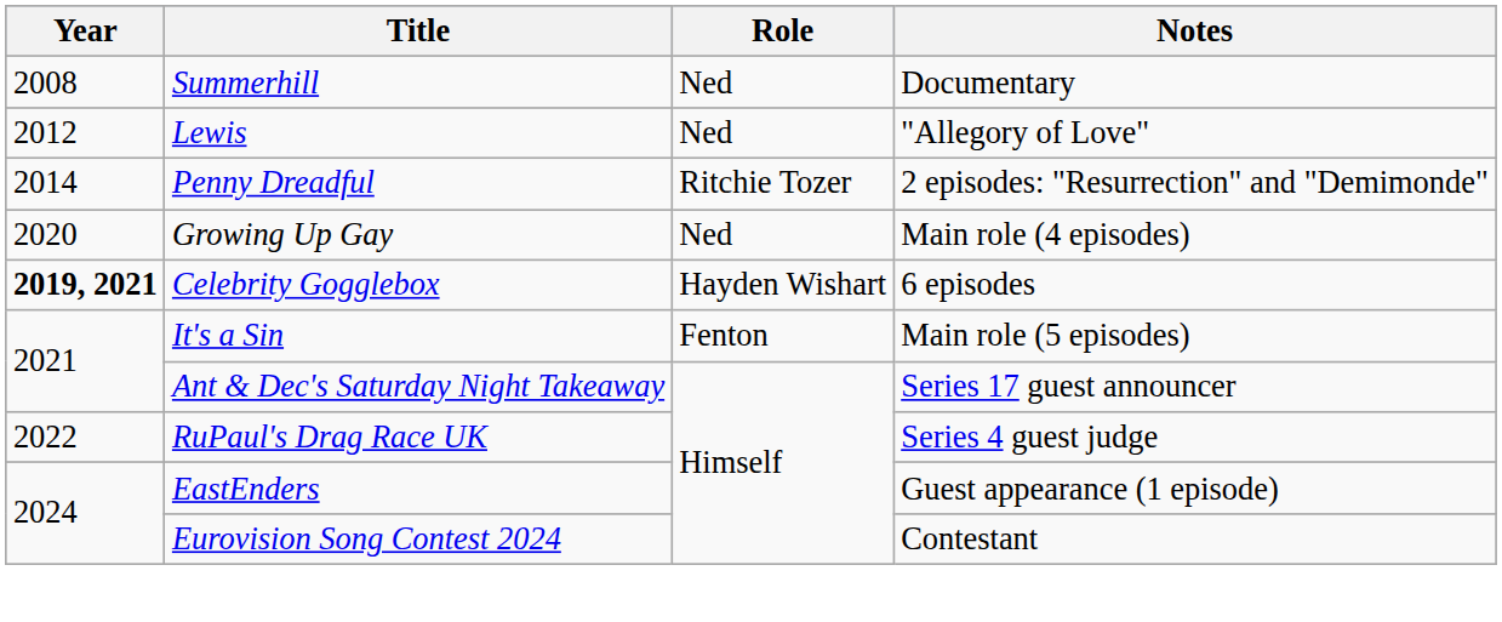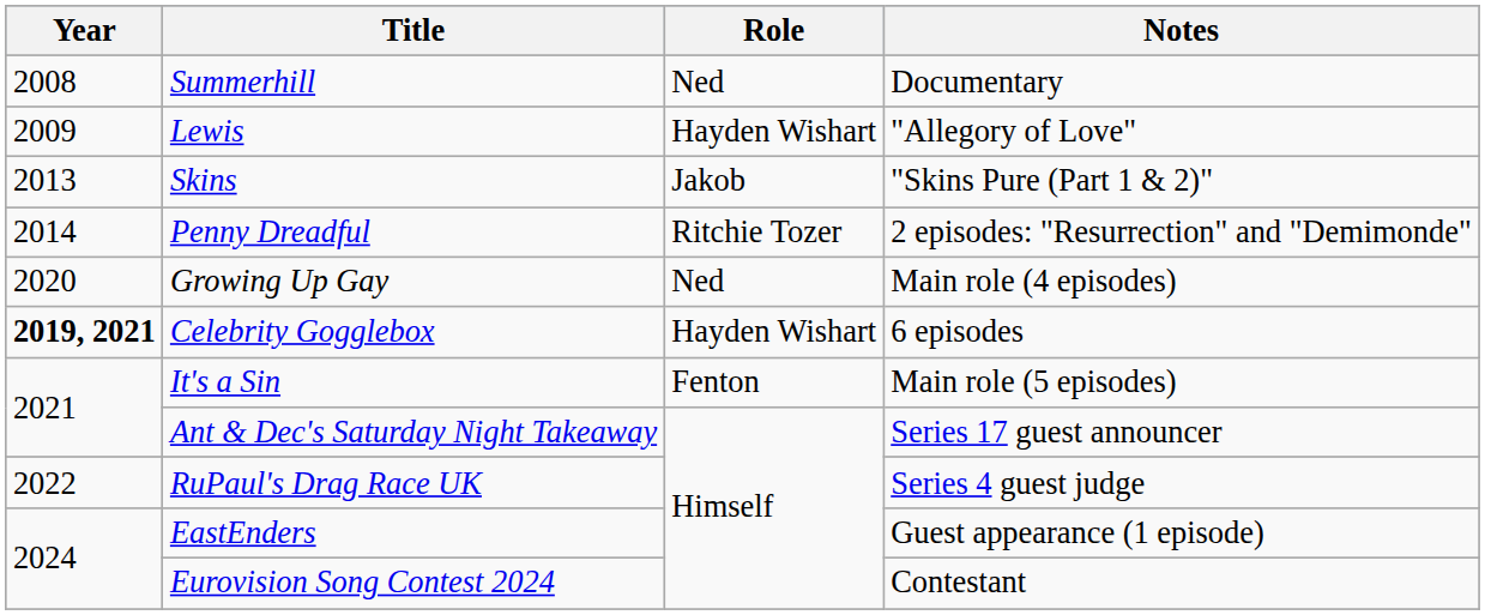Lewis | Year: 2012 -> 2009
Lewis | Role: Ned -> Hayden Wishart
+ row: 2013 | Skins | Jakob | "Skins Pure (Part 1 & 2)"
